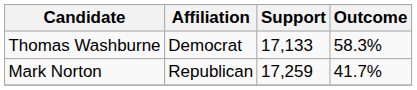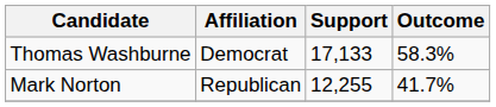Mark Norton | Support: 17,259 -> 12,255
